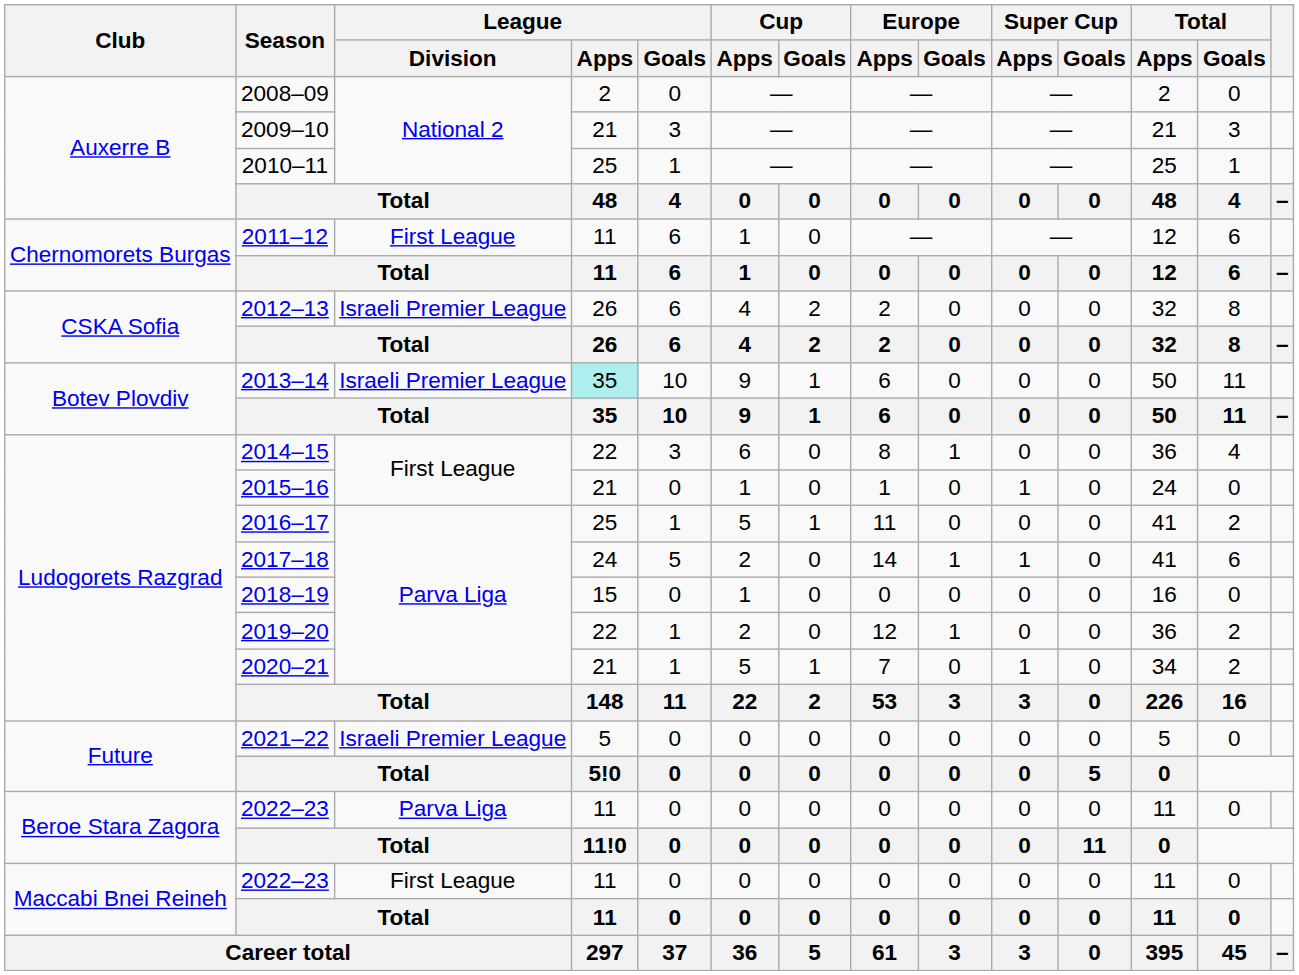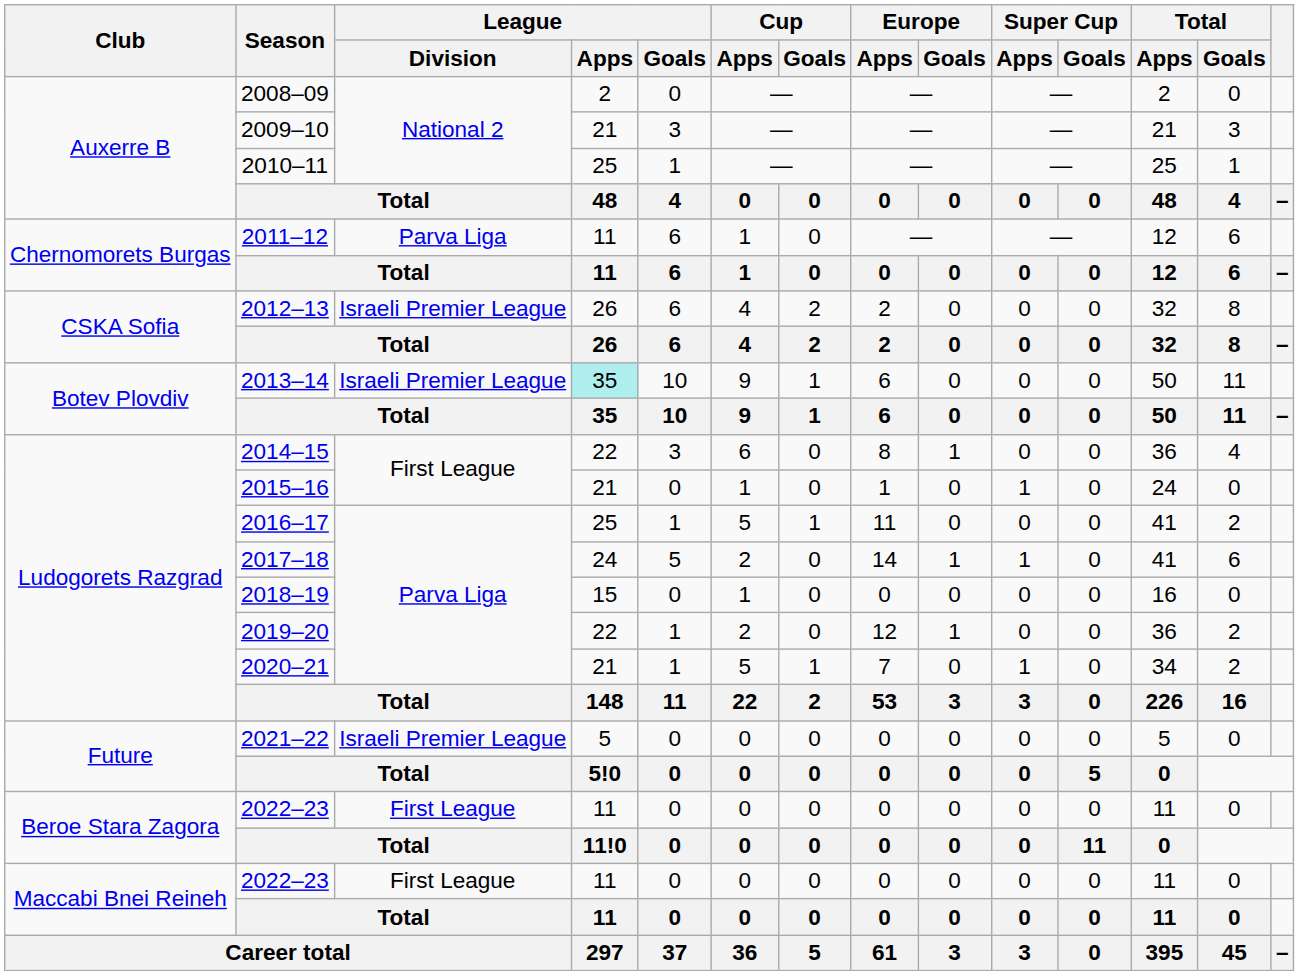2011–12 | League / Division: First League -> Parva Liga
Beroe Stara Zagora / 2022–23 | League / Division: Parva Liga -> First League
